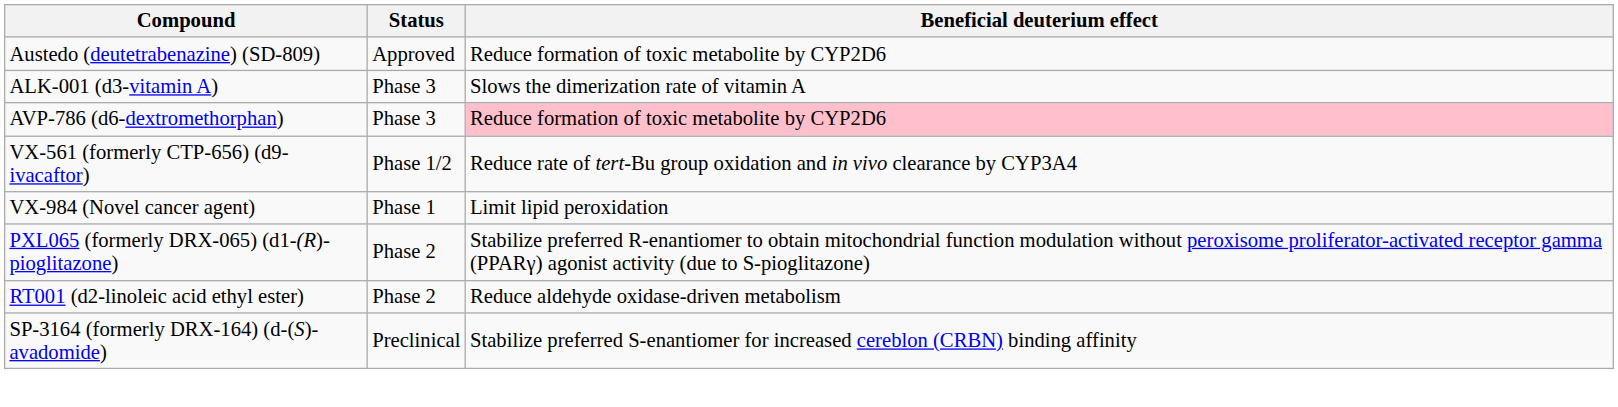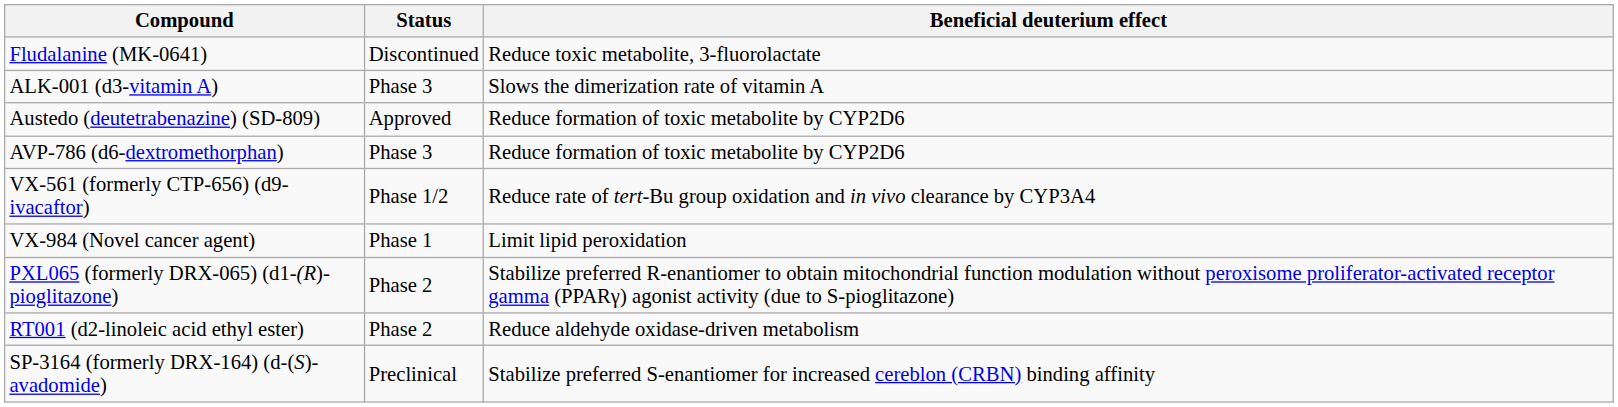+ row: Fludalanine (MK-0641) | Discontinued | Reduce toxic metabolite, 3-fluorolactate
rows swapped: Austedo (deutetrabenazine) (SD-809) <-> ALK-001 (d3-vitamin A)
AVP-786 (d6-dextromethorphan) | Beneficial deuterium effect: pink background -> no background
